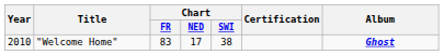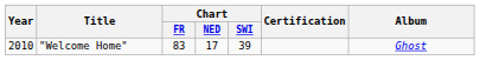"Welcome Home" | Chart / SWI: 38 -> 39
"Welcome Home" | Album: bold -> normal
